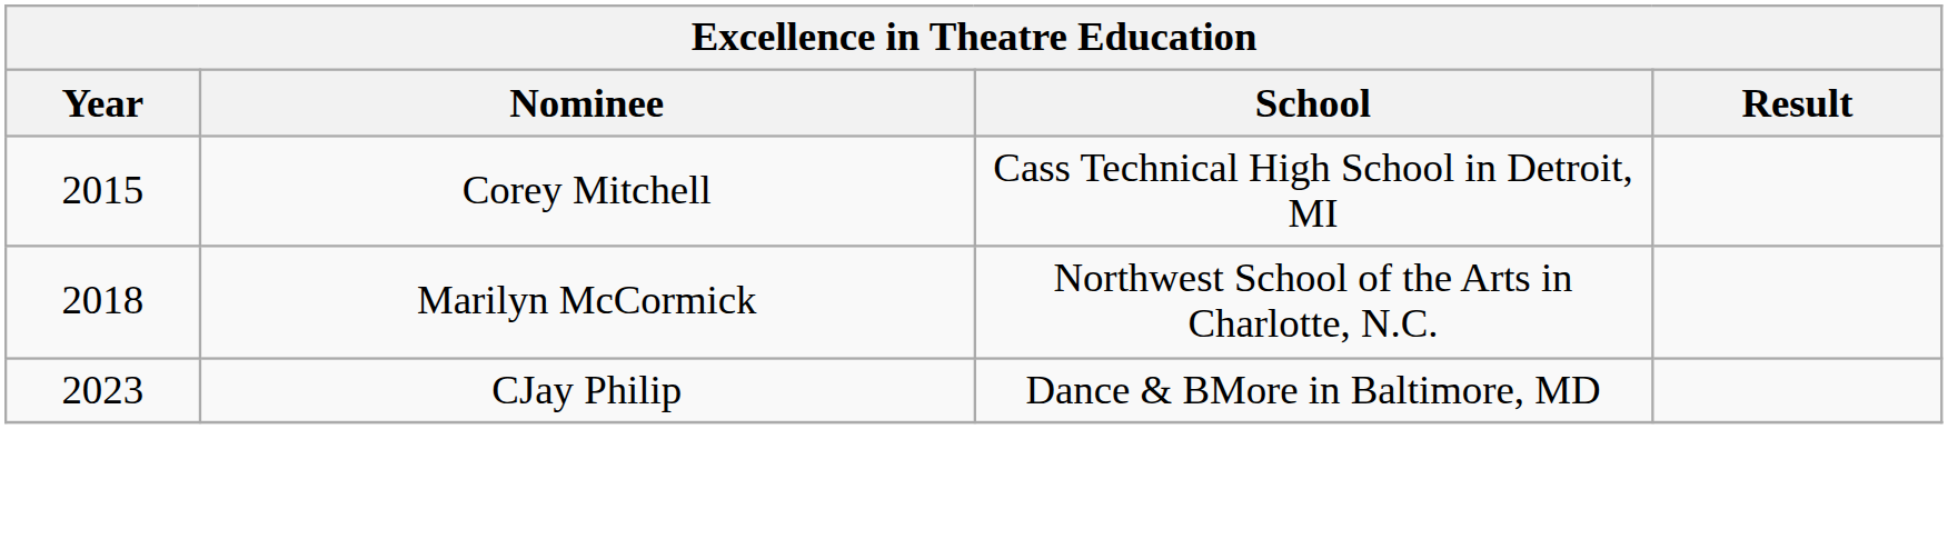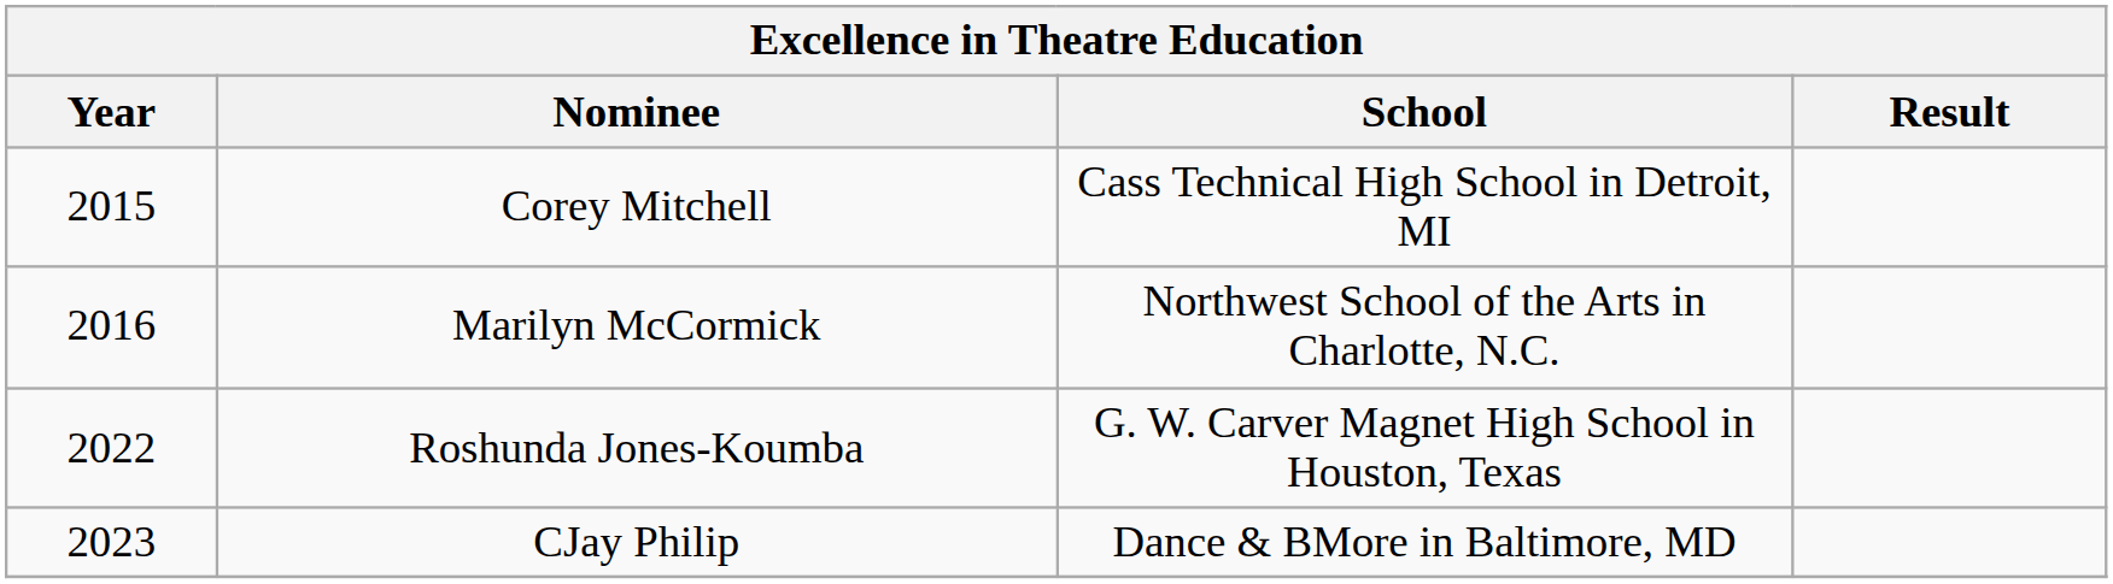Marilyn McCormick | Year: 2018 -> 2016
+ row: 2022 | Roshunda Jones-Koumba | G. W. Carver Magnet High School in Houston, Texas
